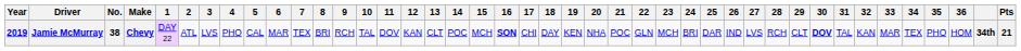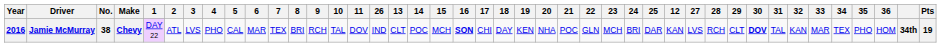columns swapped: 12 <-> 26
Jamie McMurray | Year: 2019 -> 2016
Jamie McMurray | Pts: 21 -> 19
